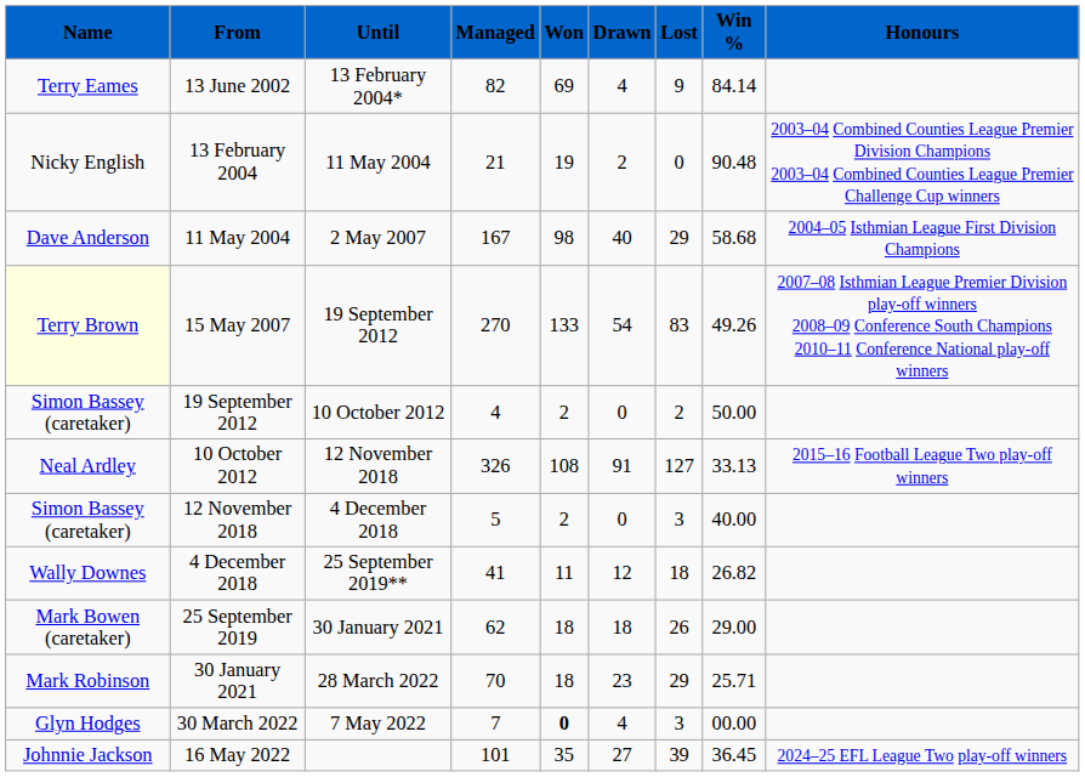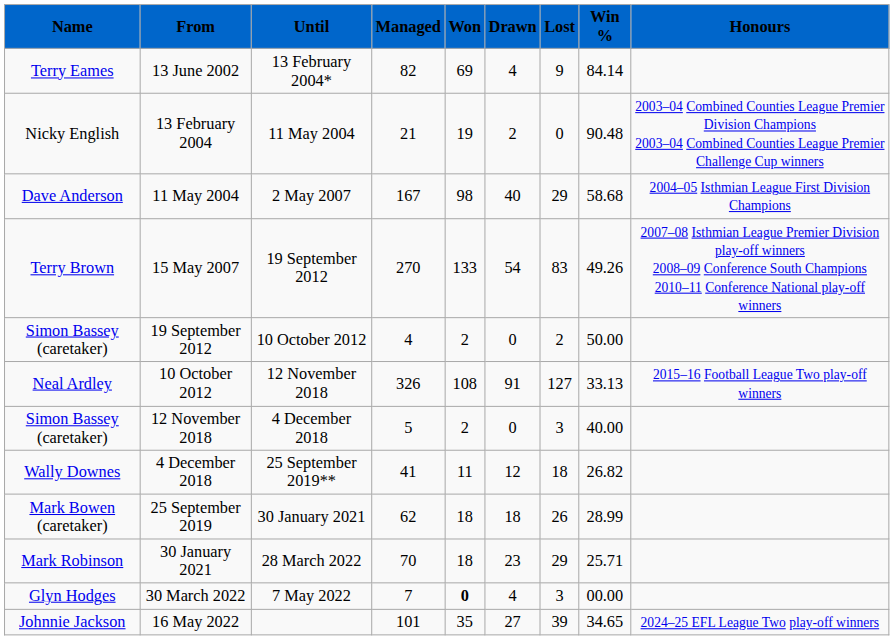15 May 2007 | Name: lightyellow background -> no background
25 September 2019 | Win %: 29.00 -> 28.99
16 May 2022 | Win %: 36.45 -> 34.65
